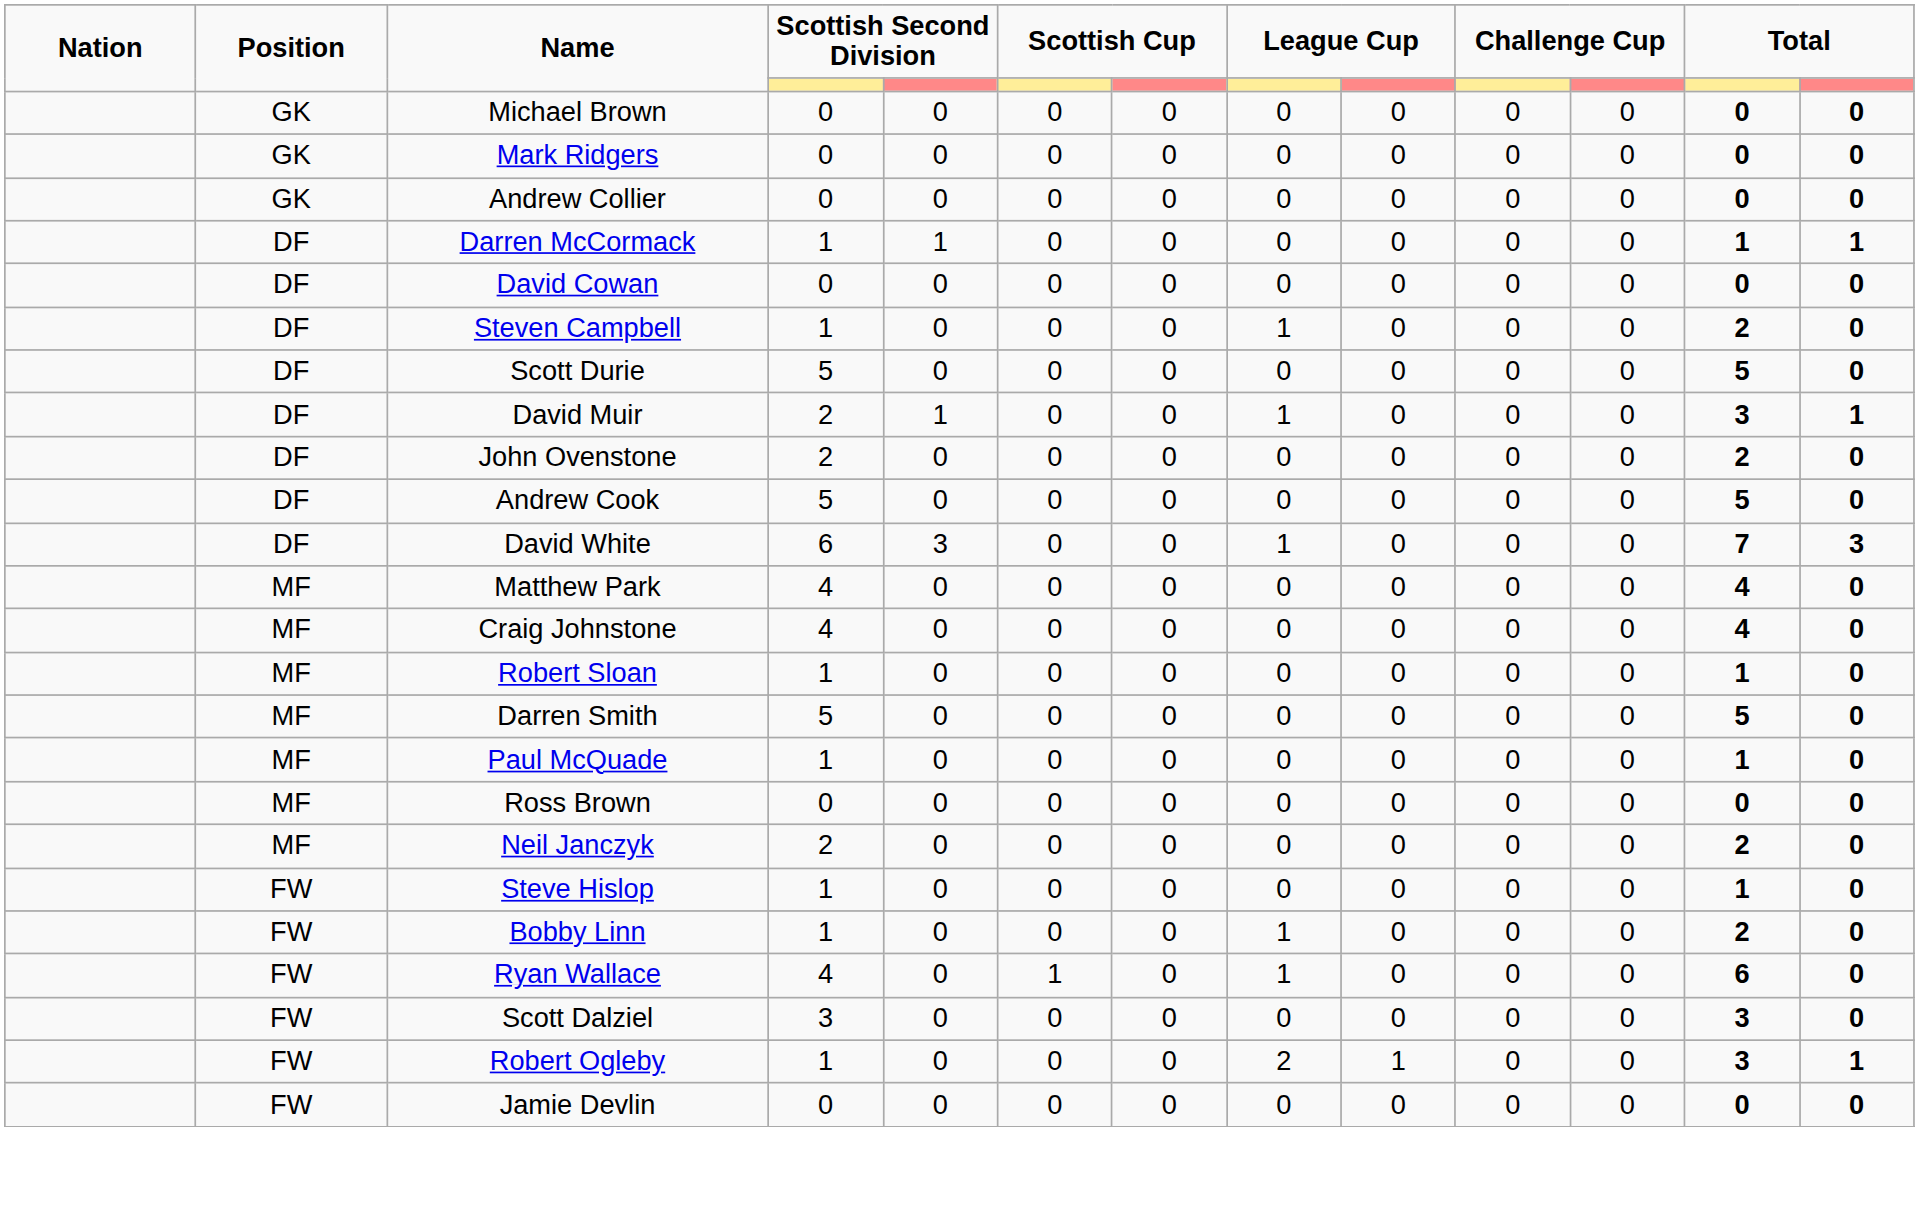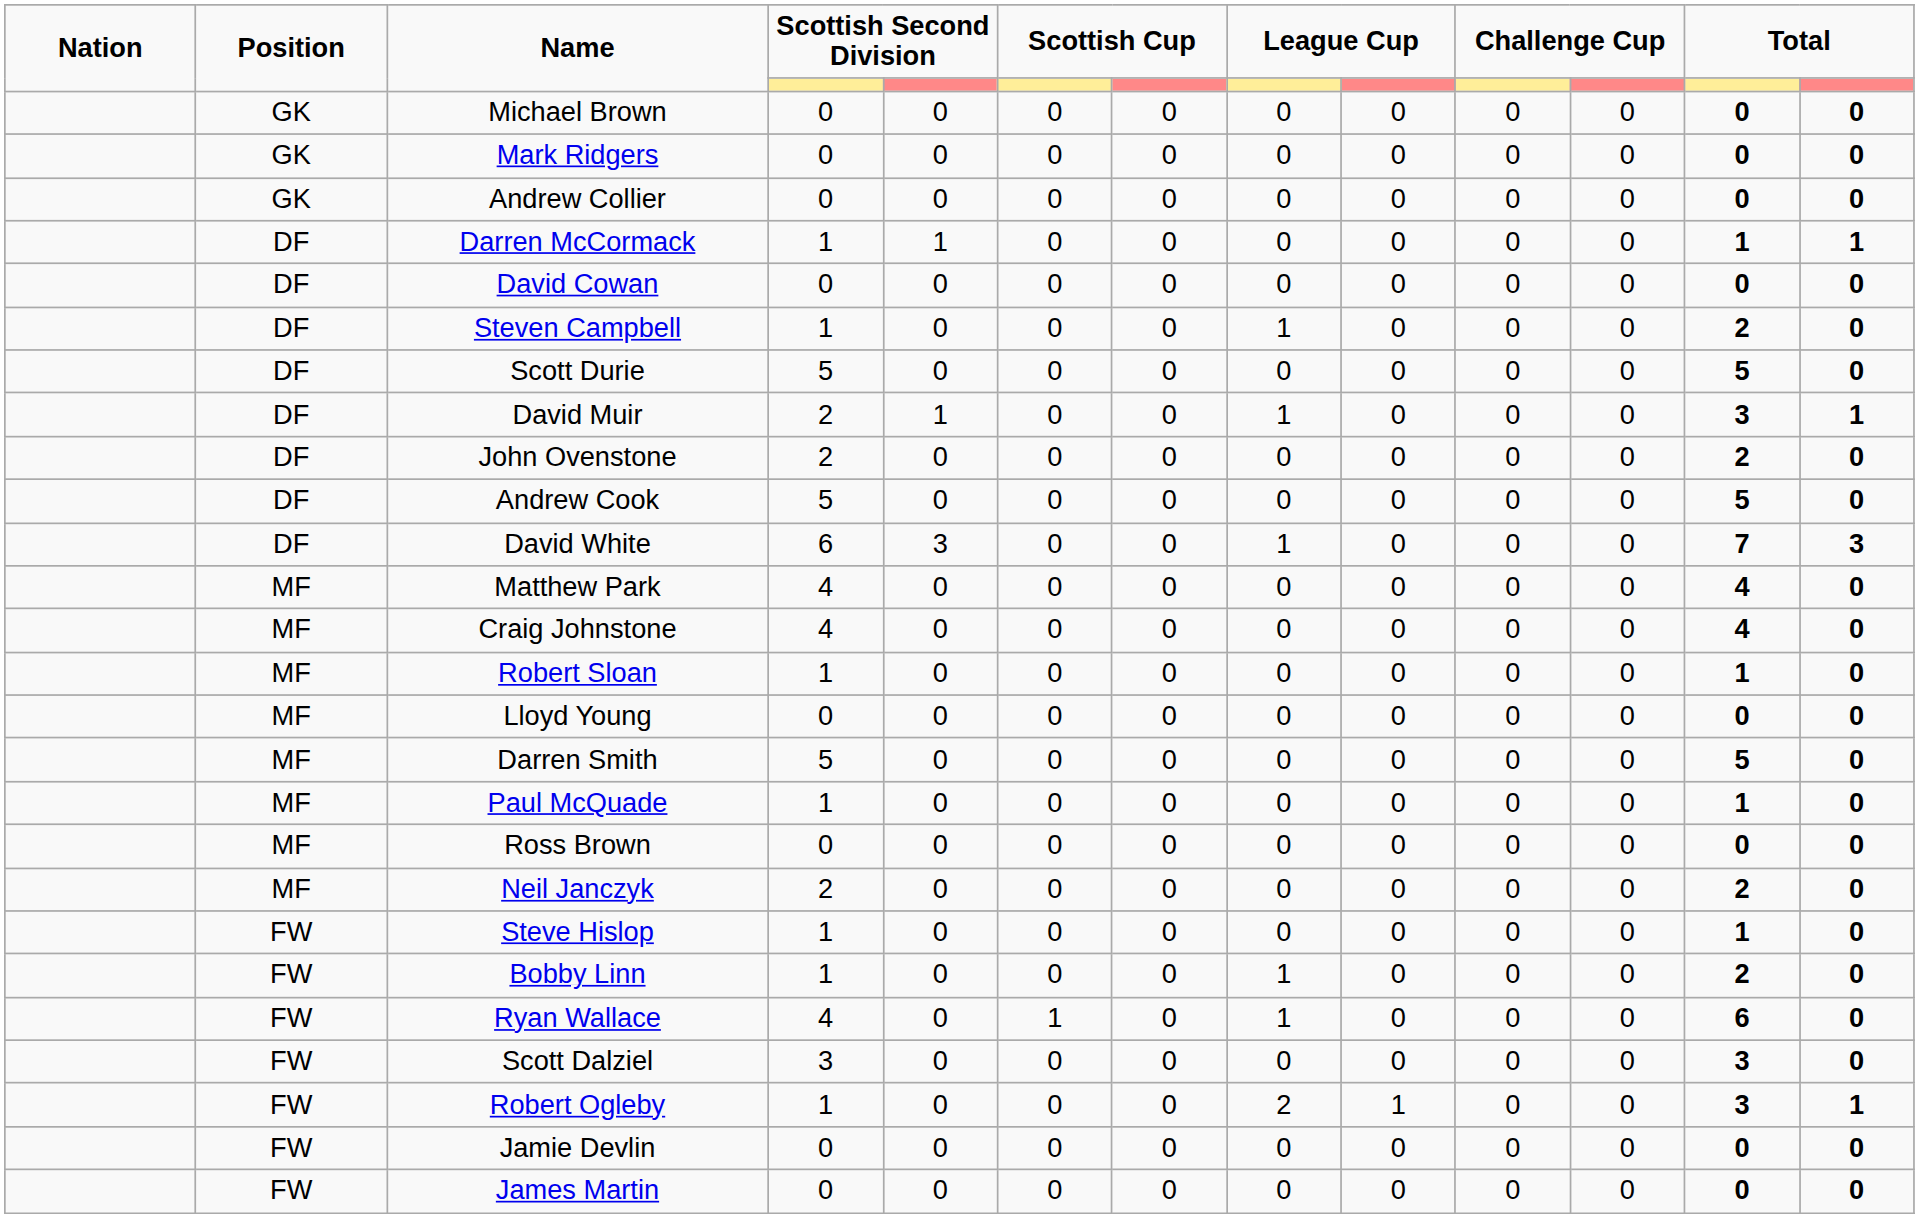+ row: MF | Lloyd Young | 0 | 0 | 0 | 0 | 0 | 0 | 0 | 0 | 0 | 0
+ row: FW | James Martin | 0 | 0 | 0 | 0 | 0 | 0 | 0 | 0 | 0 | 0
